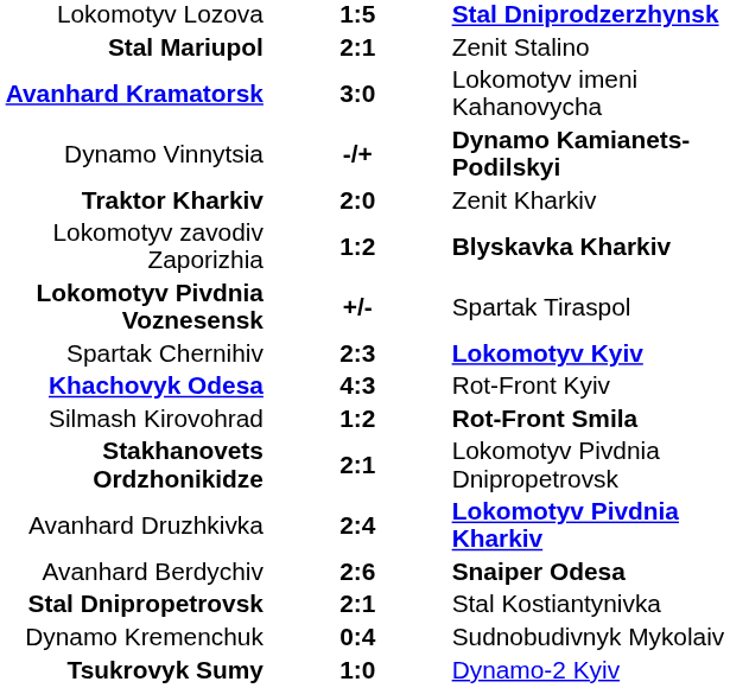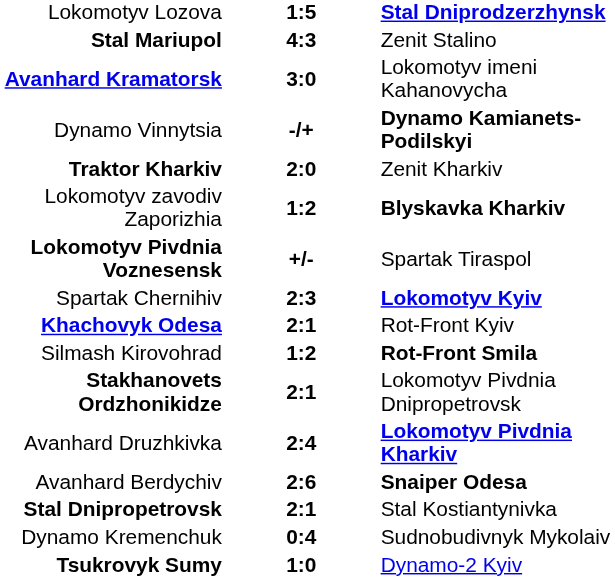Stal Mariupol | column 2: 2:1 -> 4:3
Khachovyk Odesa | column 2: 4:3 -> 2:1
